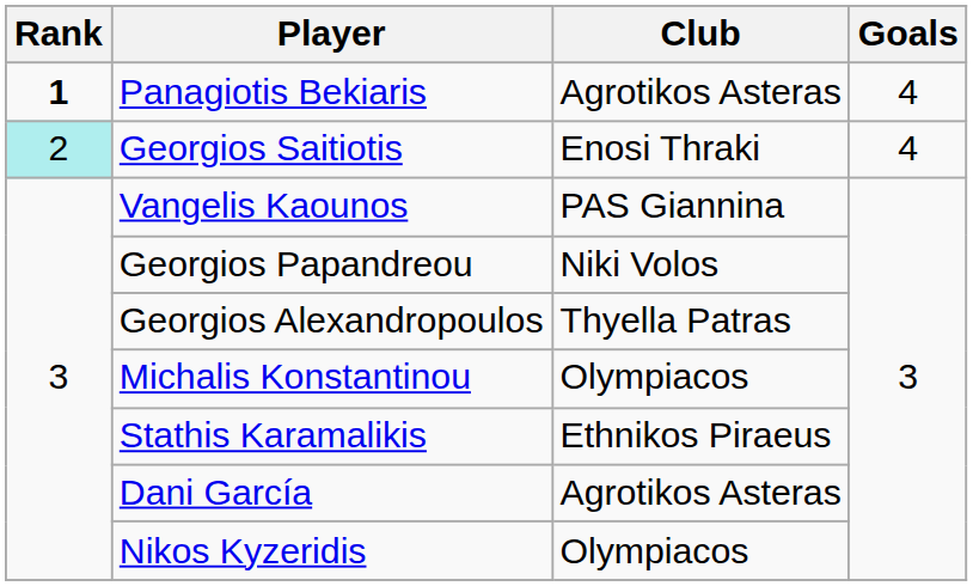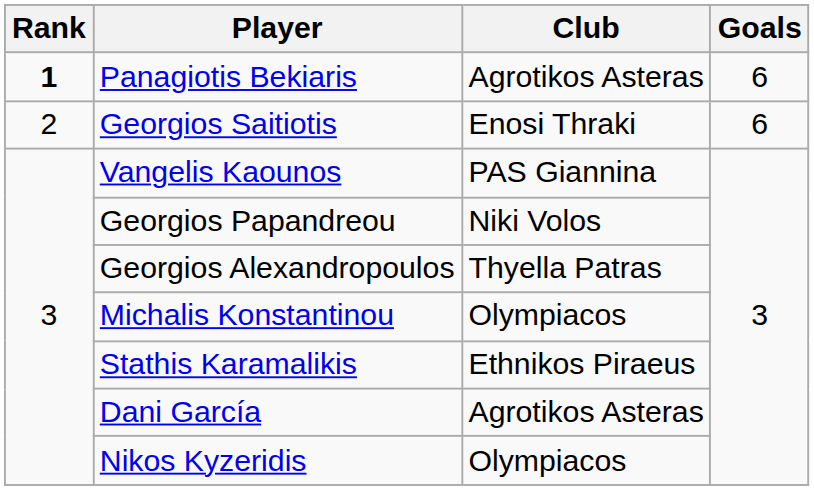Panagiotis Bekiaris | Goals: 4 -> 6
Georgios Saitiotis | Rank: paleturquoise background -> no background
Georgios Saitiotis | Goals: 4 -> 6
